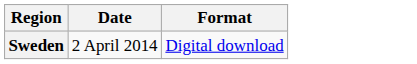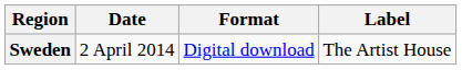+ column: Label | The Artist House
